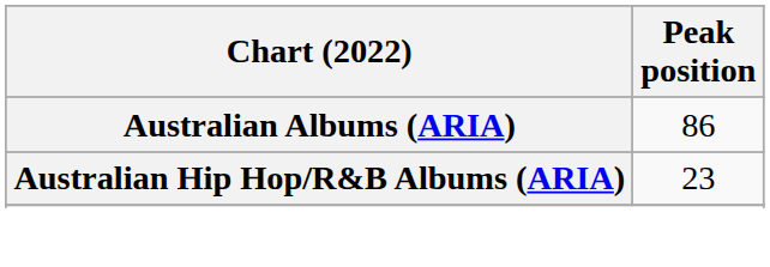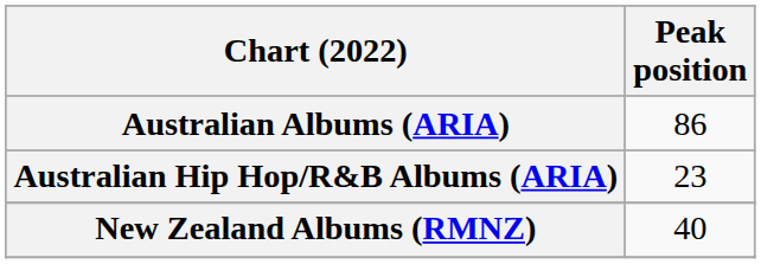+ row: New Zealand Albums (RMNZ) | 40
